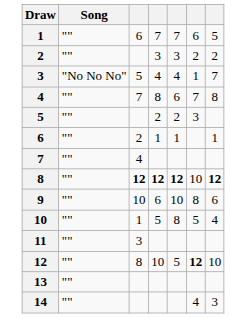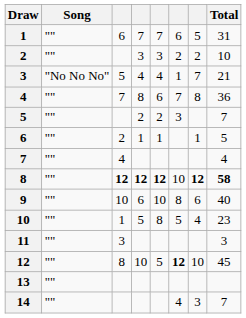+ column: Total | 31 | 10 | 21 | 36 | 7 | 5 | 4 | 58 | 40 | 23 | 3 | 45 | 7
